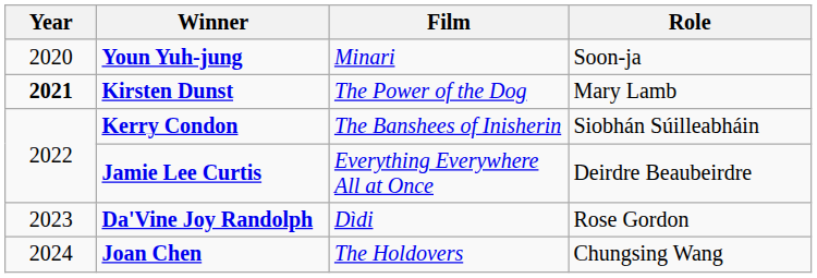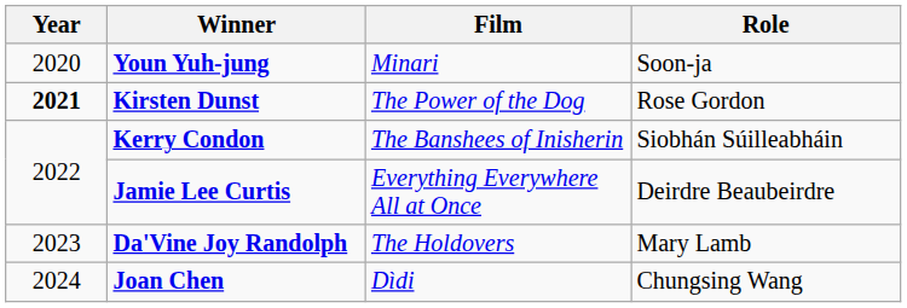Kirsten Dunst | Role: Mary Lamb -> Rose Gordon
Da'Vine Joy Randolph | Film: Dìdi -> The Holdovers
Da'Vine Joy Randolph | Role: Rose Gordon -> Mary Lamb
Joan Chen | Film: The Holdovers -> Dìdi
